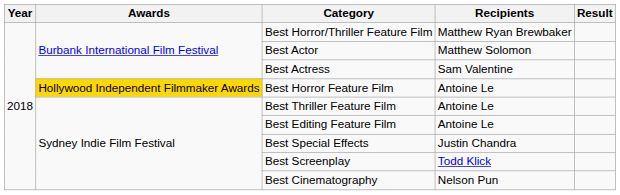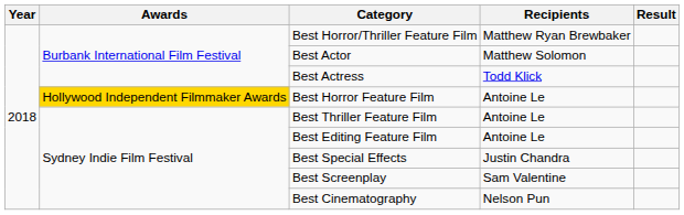Best Actress | Recipients: Sam Valentine -> Todd Klick
Best Screenplay | Recipients: Todd Klick -> Sam Valentine
